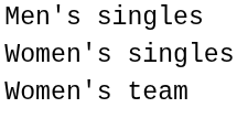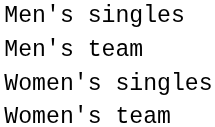+ row: Men's team
